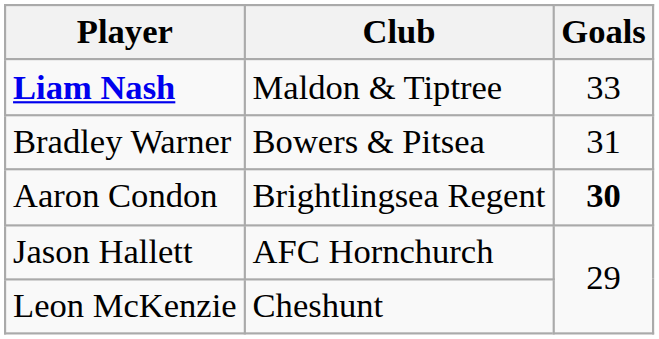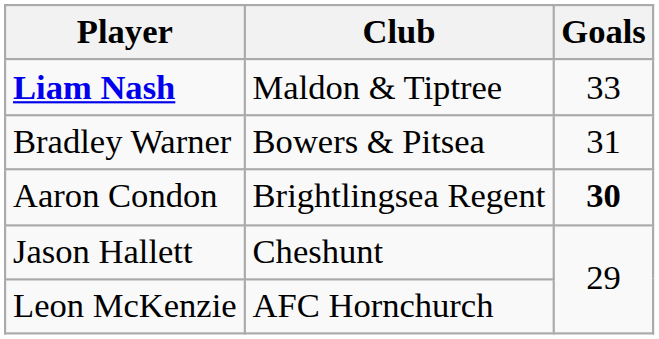Jason Hallett | Club: AFC Hornchurch -> Cheshunt
Leon McKenzie | Club: Cheshunt -> AFC Hornchurch
